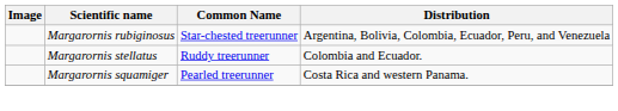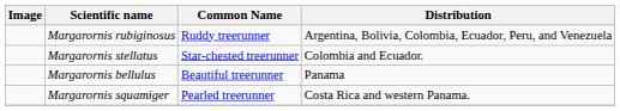Margarornis rubiginosus | Common Name: Star-chested treerunner -> Ruddy treerunner
Margarornis stellatus | Common Name: Ruddy treerunner -> Star-chested treerunner
+ row: Margarornis bellulus | Beautiful treerunner | Panama
